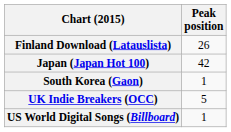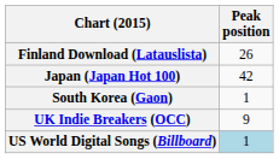UK Indie Breakers (OCC) | Peak position: 5 -> 9
US World Digital Songs (Billboard) | Peak position: no background -> lightblue background
